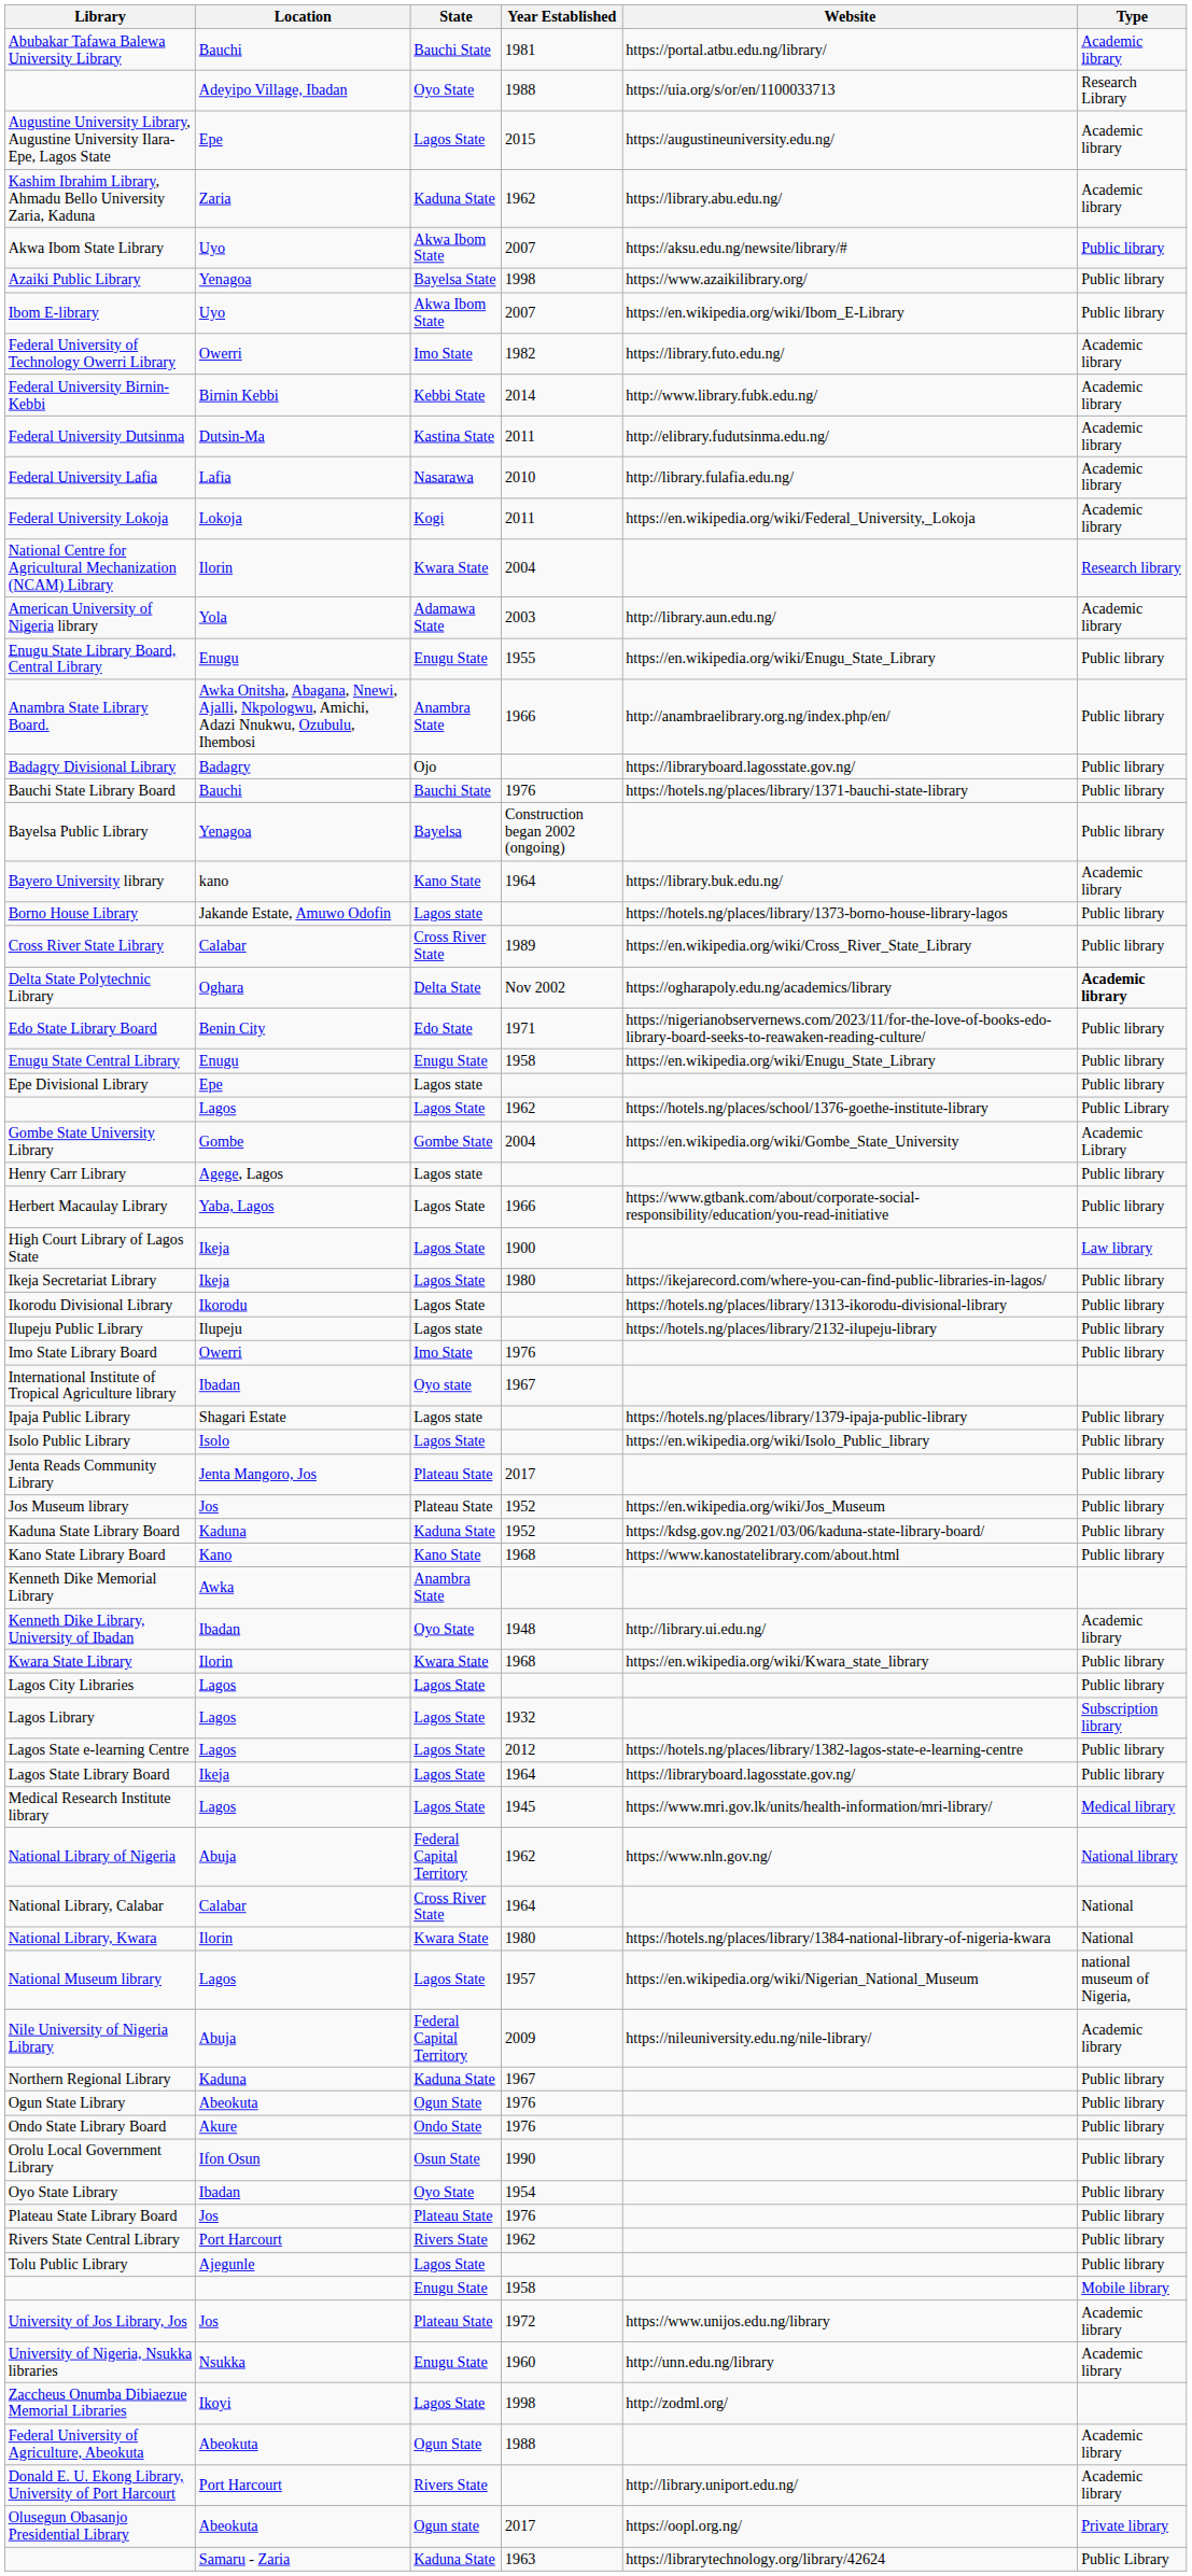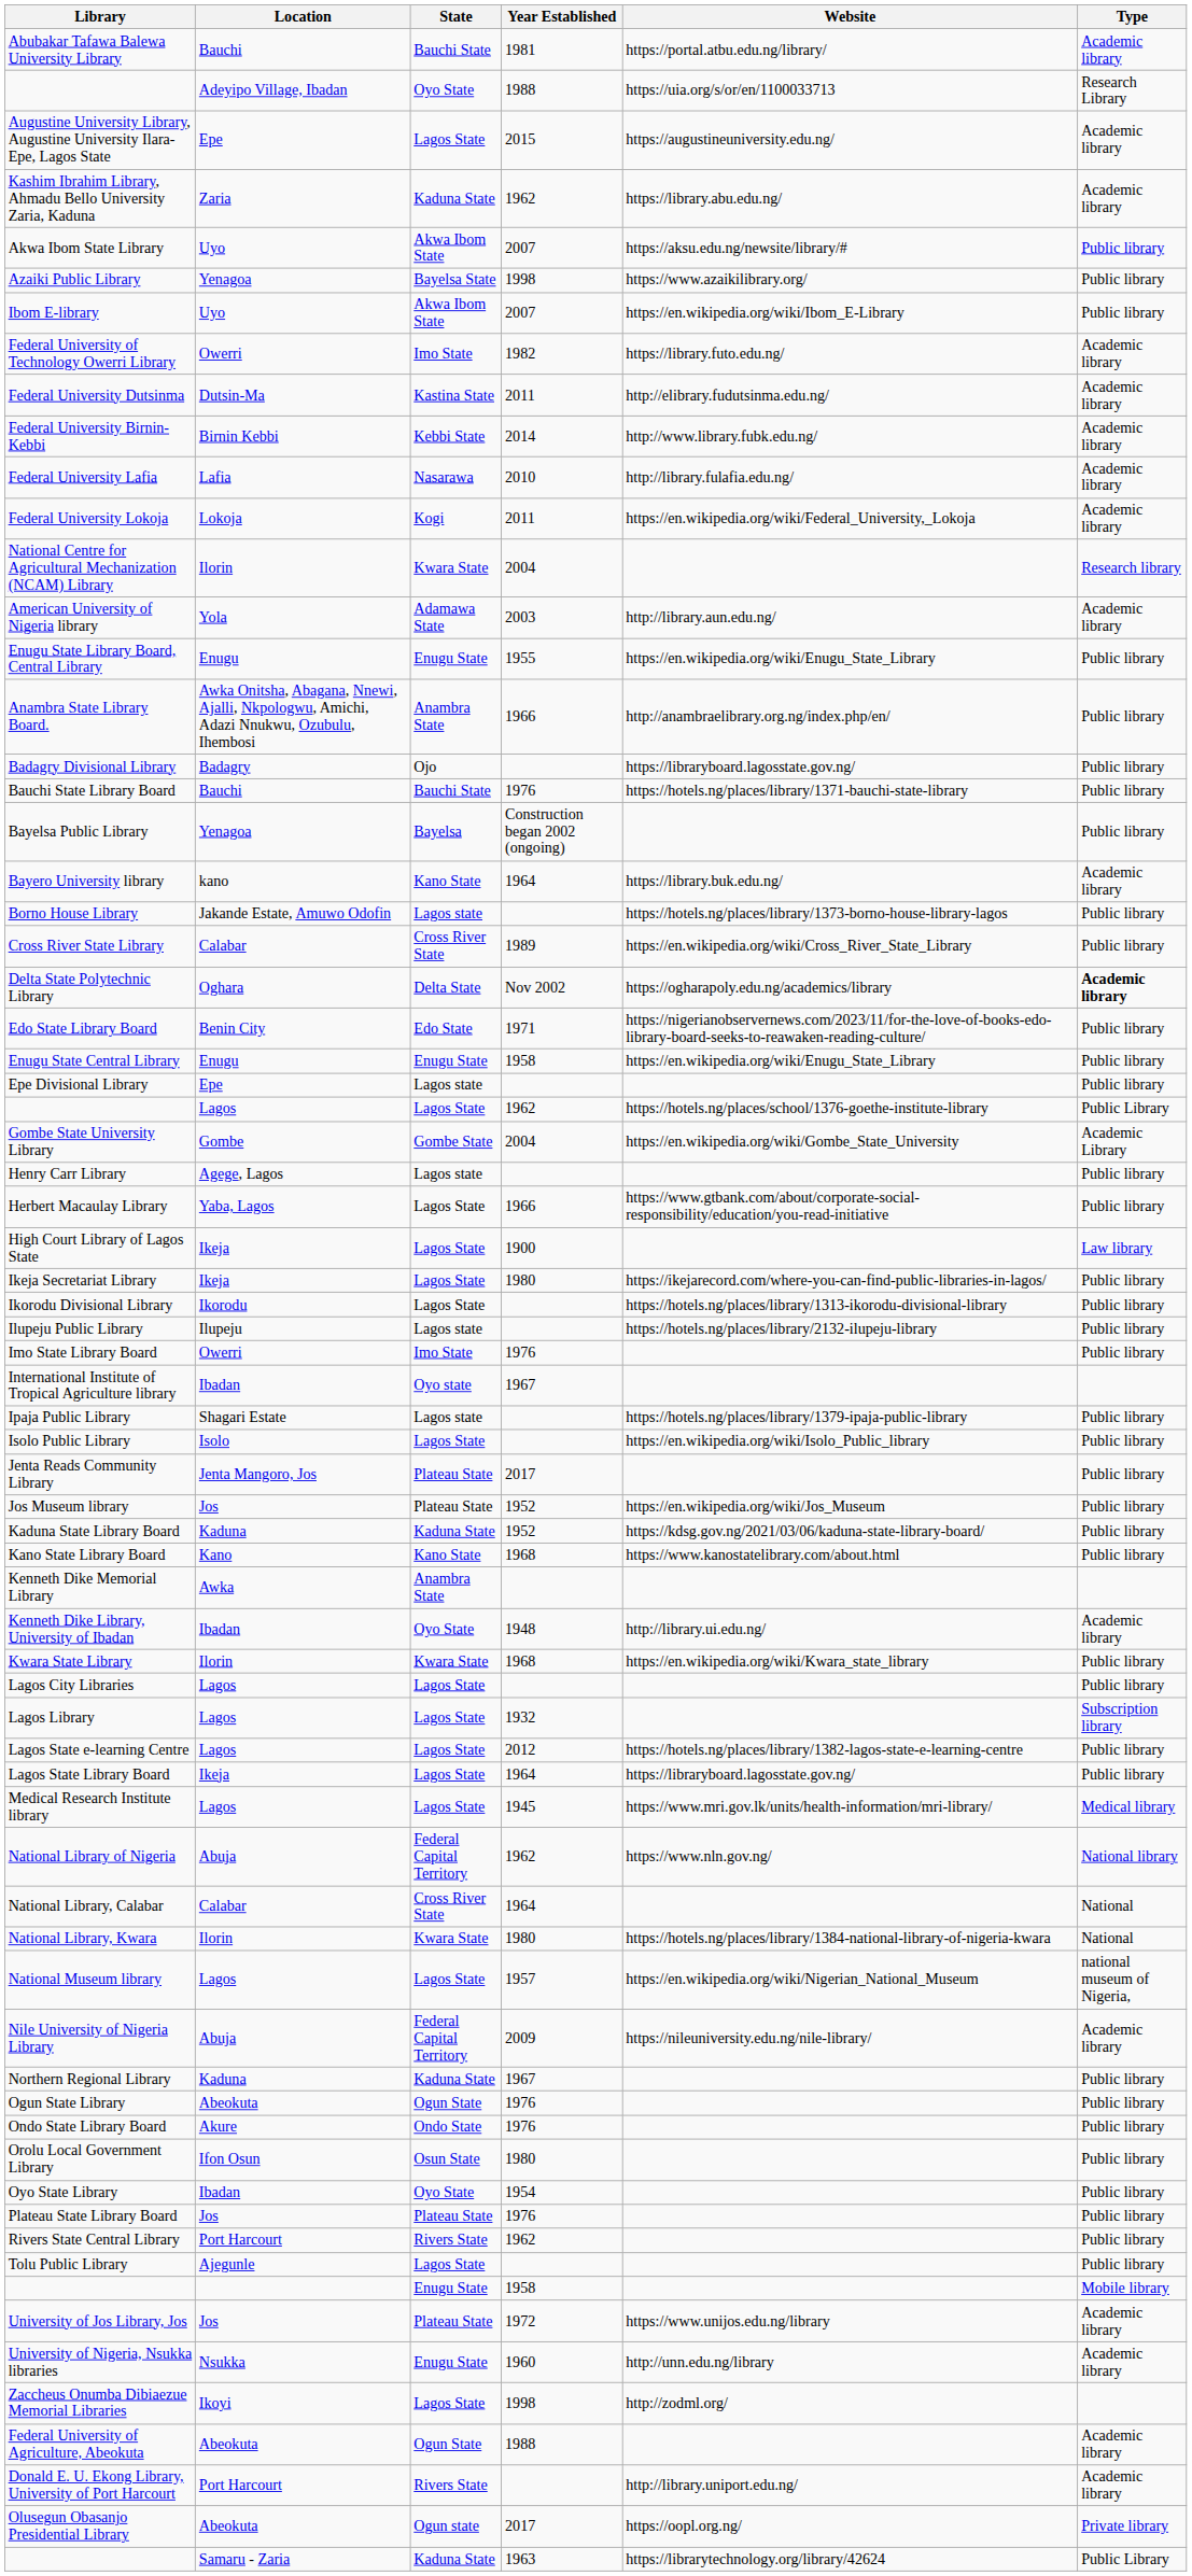rows swapped: Federal University Birnin-Kebbi <-> Federal University Dutsinma
Orolu Local Government Library | Year Established: 1990 -> 1980
